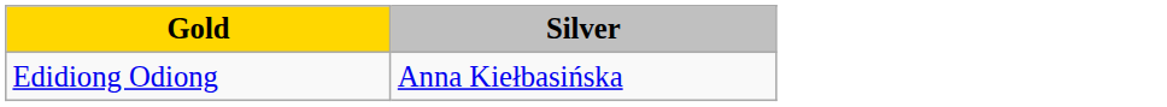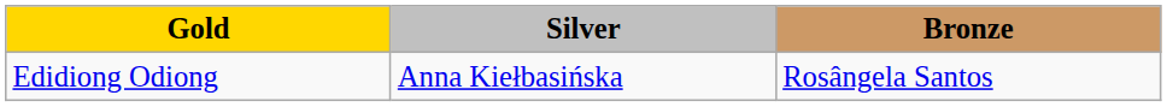+ column: Bronze | Rosângela Santos
